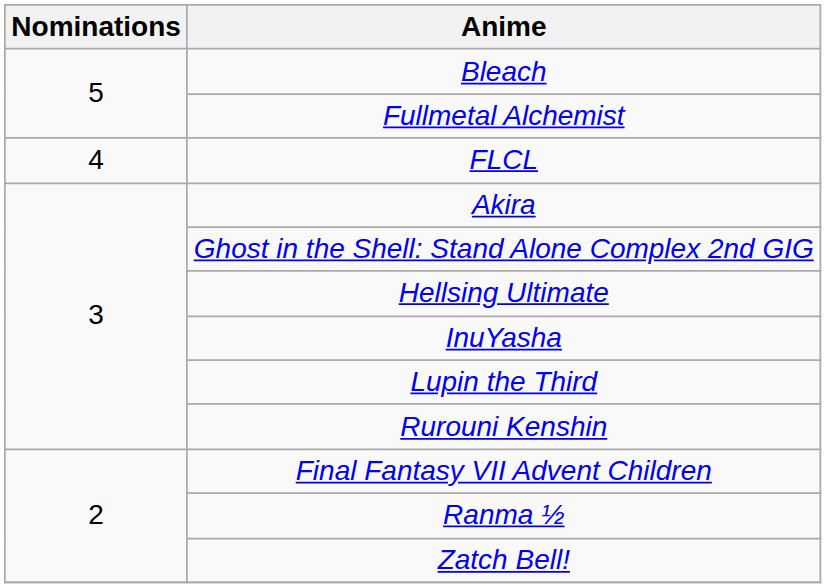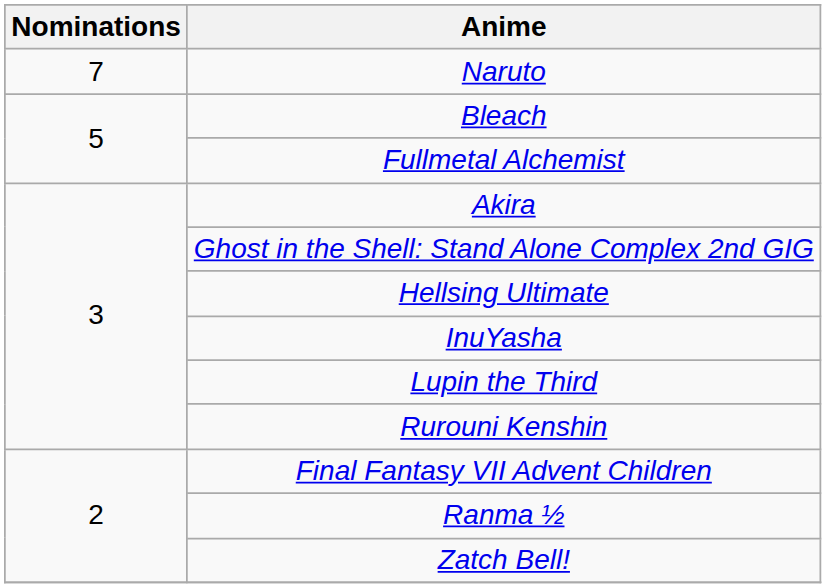+ row: 7 | Naruto
- row: 4 | FLCL
